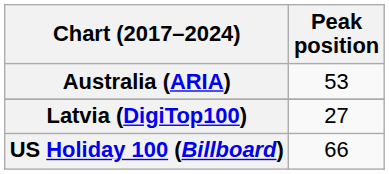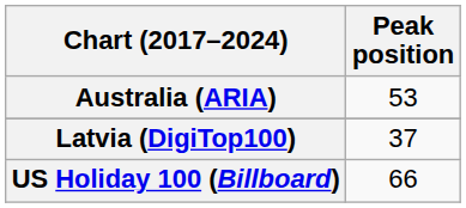Latvia (DigiTop100) | Peak position: 27 -> 37
